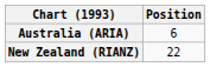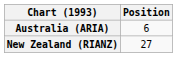New Zealand (RIANZ) | Position: 22 -> 27
